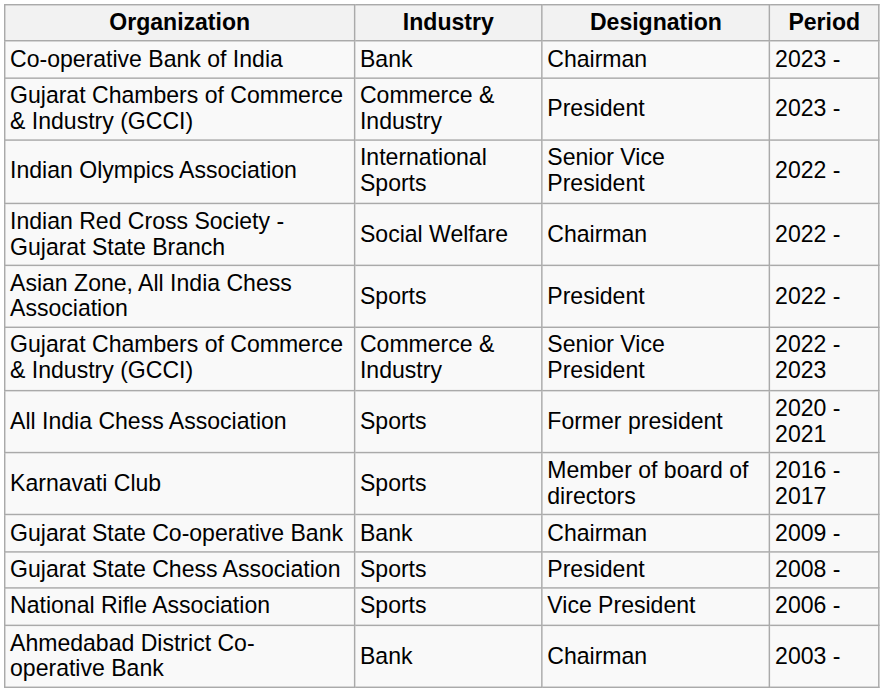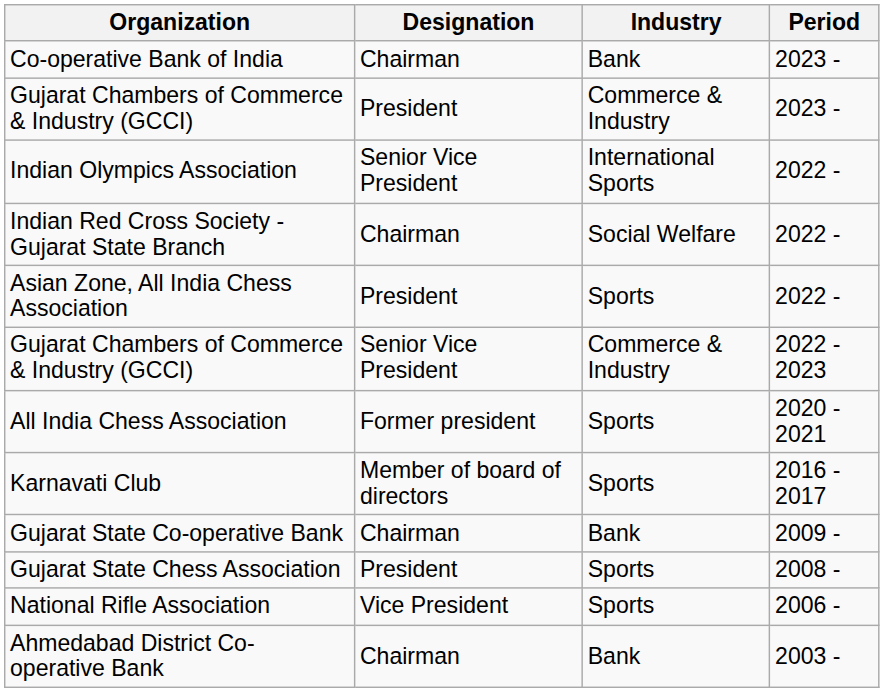columns swapped: Designation <-> Industry
